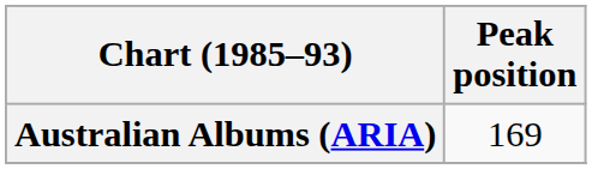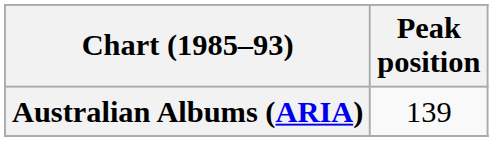Australian Albums (ARIA) | Peak position: 169 -> 139
